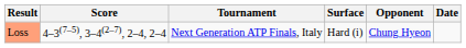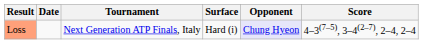columns swapped: Date <-> Score
Loss | Opponent: no background -> lavender background
